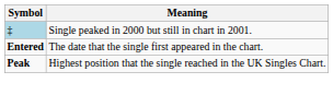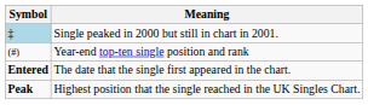+ row: (#) | Year-end top-ten single position and rank
